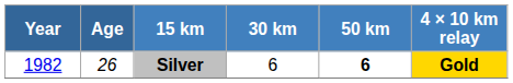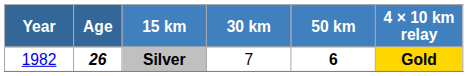Silver | Age: normal -> bold
Silver | 30 km: 6 -> 7
